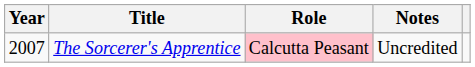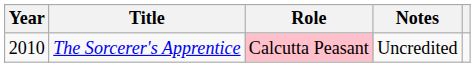The Sorcerer's Apprentice | Year: 2007 -> 2010
